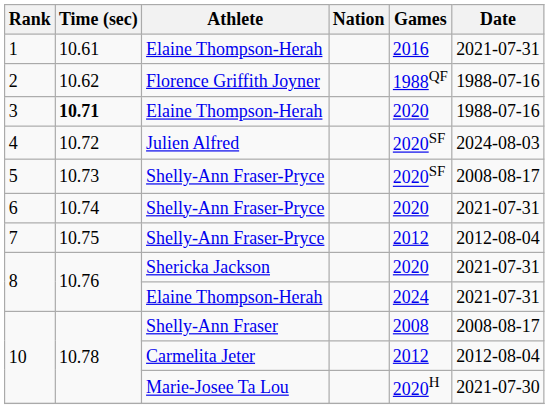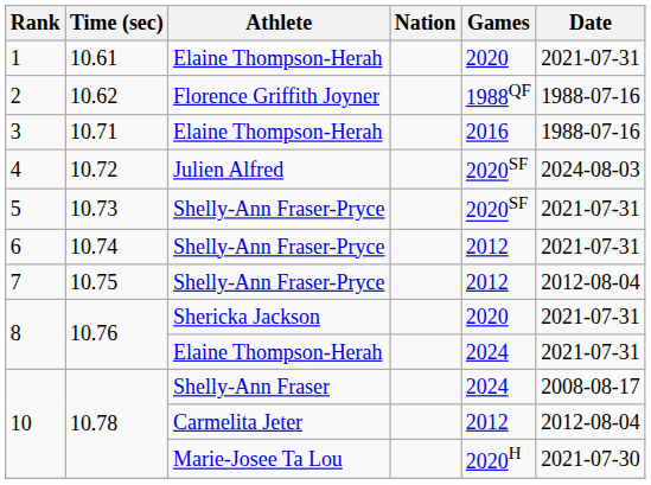1 | Games: 2016 -> 2020
3 | Time (sec): bold -> normal
3 | Games: 2020 -> 2016
5 | Date: 2008-08-17 -> 2021-07-31
6 | Games: 2020 -> 2012
10 / Shelly-Ann Fraser | Games: 2008 -> 2024
